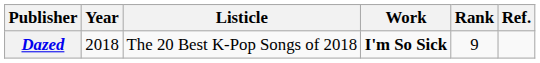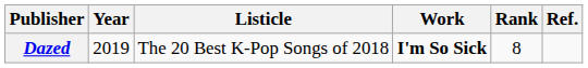Dazed | Year: 2018 -> 2019
Dazed | Rank: 9 -> 8
